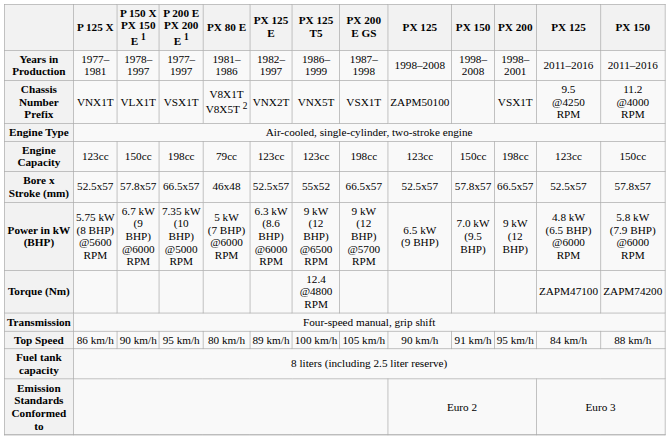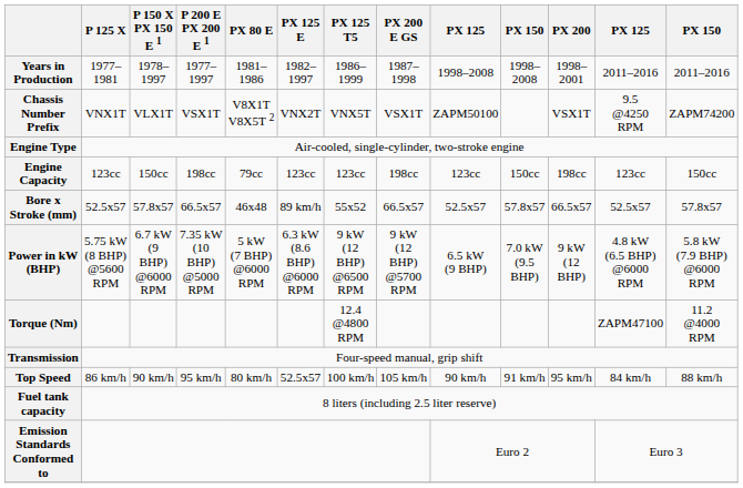Chassis Number Prefix | column 13: 11.2 @4000 RPM -> ZAPM74200
Bore x Stroke (mm) | PX 125 E: 52.5x57 -> 89 km/h
Torque (Nm) | column 13: ZAPM74200 -> 11.2 @4000 RPM
Top Speed | PX 125 E: 89 km/h -> 52.5x57
